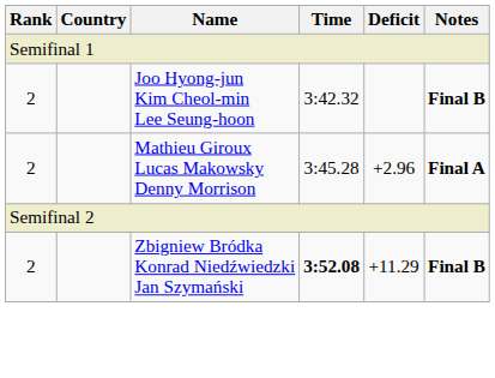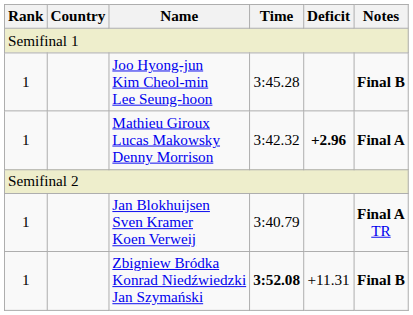Joo Hyong-jun Kim Cheol-min Lee Seung-hoon | Rank: 2 -> 1
Joo Hyong-jun Kim Cheol-min Lee Seung-hoon | Time: 3:42.32 -> 3:45.28
Mathieu Giroux Lucas Makowsky Denny Morrison | Rank: 2 -> 1
Mathieu Giroux Lucas Makowsky Denny Morrison | Time: 3:45.28 -> 3:42.32
Mathieu Giroux Lucas Makowsky Denny Morrison | Deficit: normal -> bold
+ row: 1 | Jan Blokhuijsen Sven Kramer Koen Verweij | 3:40.79 | Final A TR
Zbigniew Bródka Konrad Niedźwiedzki Jan Szymański | Rank: 2 -> 1
Zbigniew Bródka Konrad Niedźwiedzki Jan Szymański | Deficit: +11.29 -> +11.31
